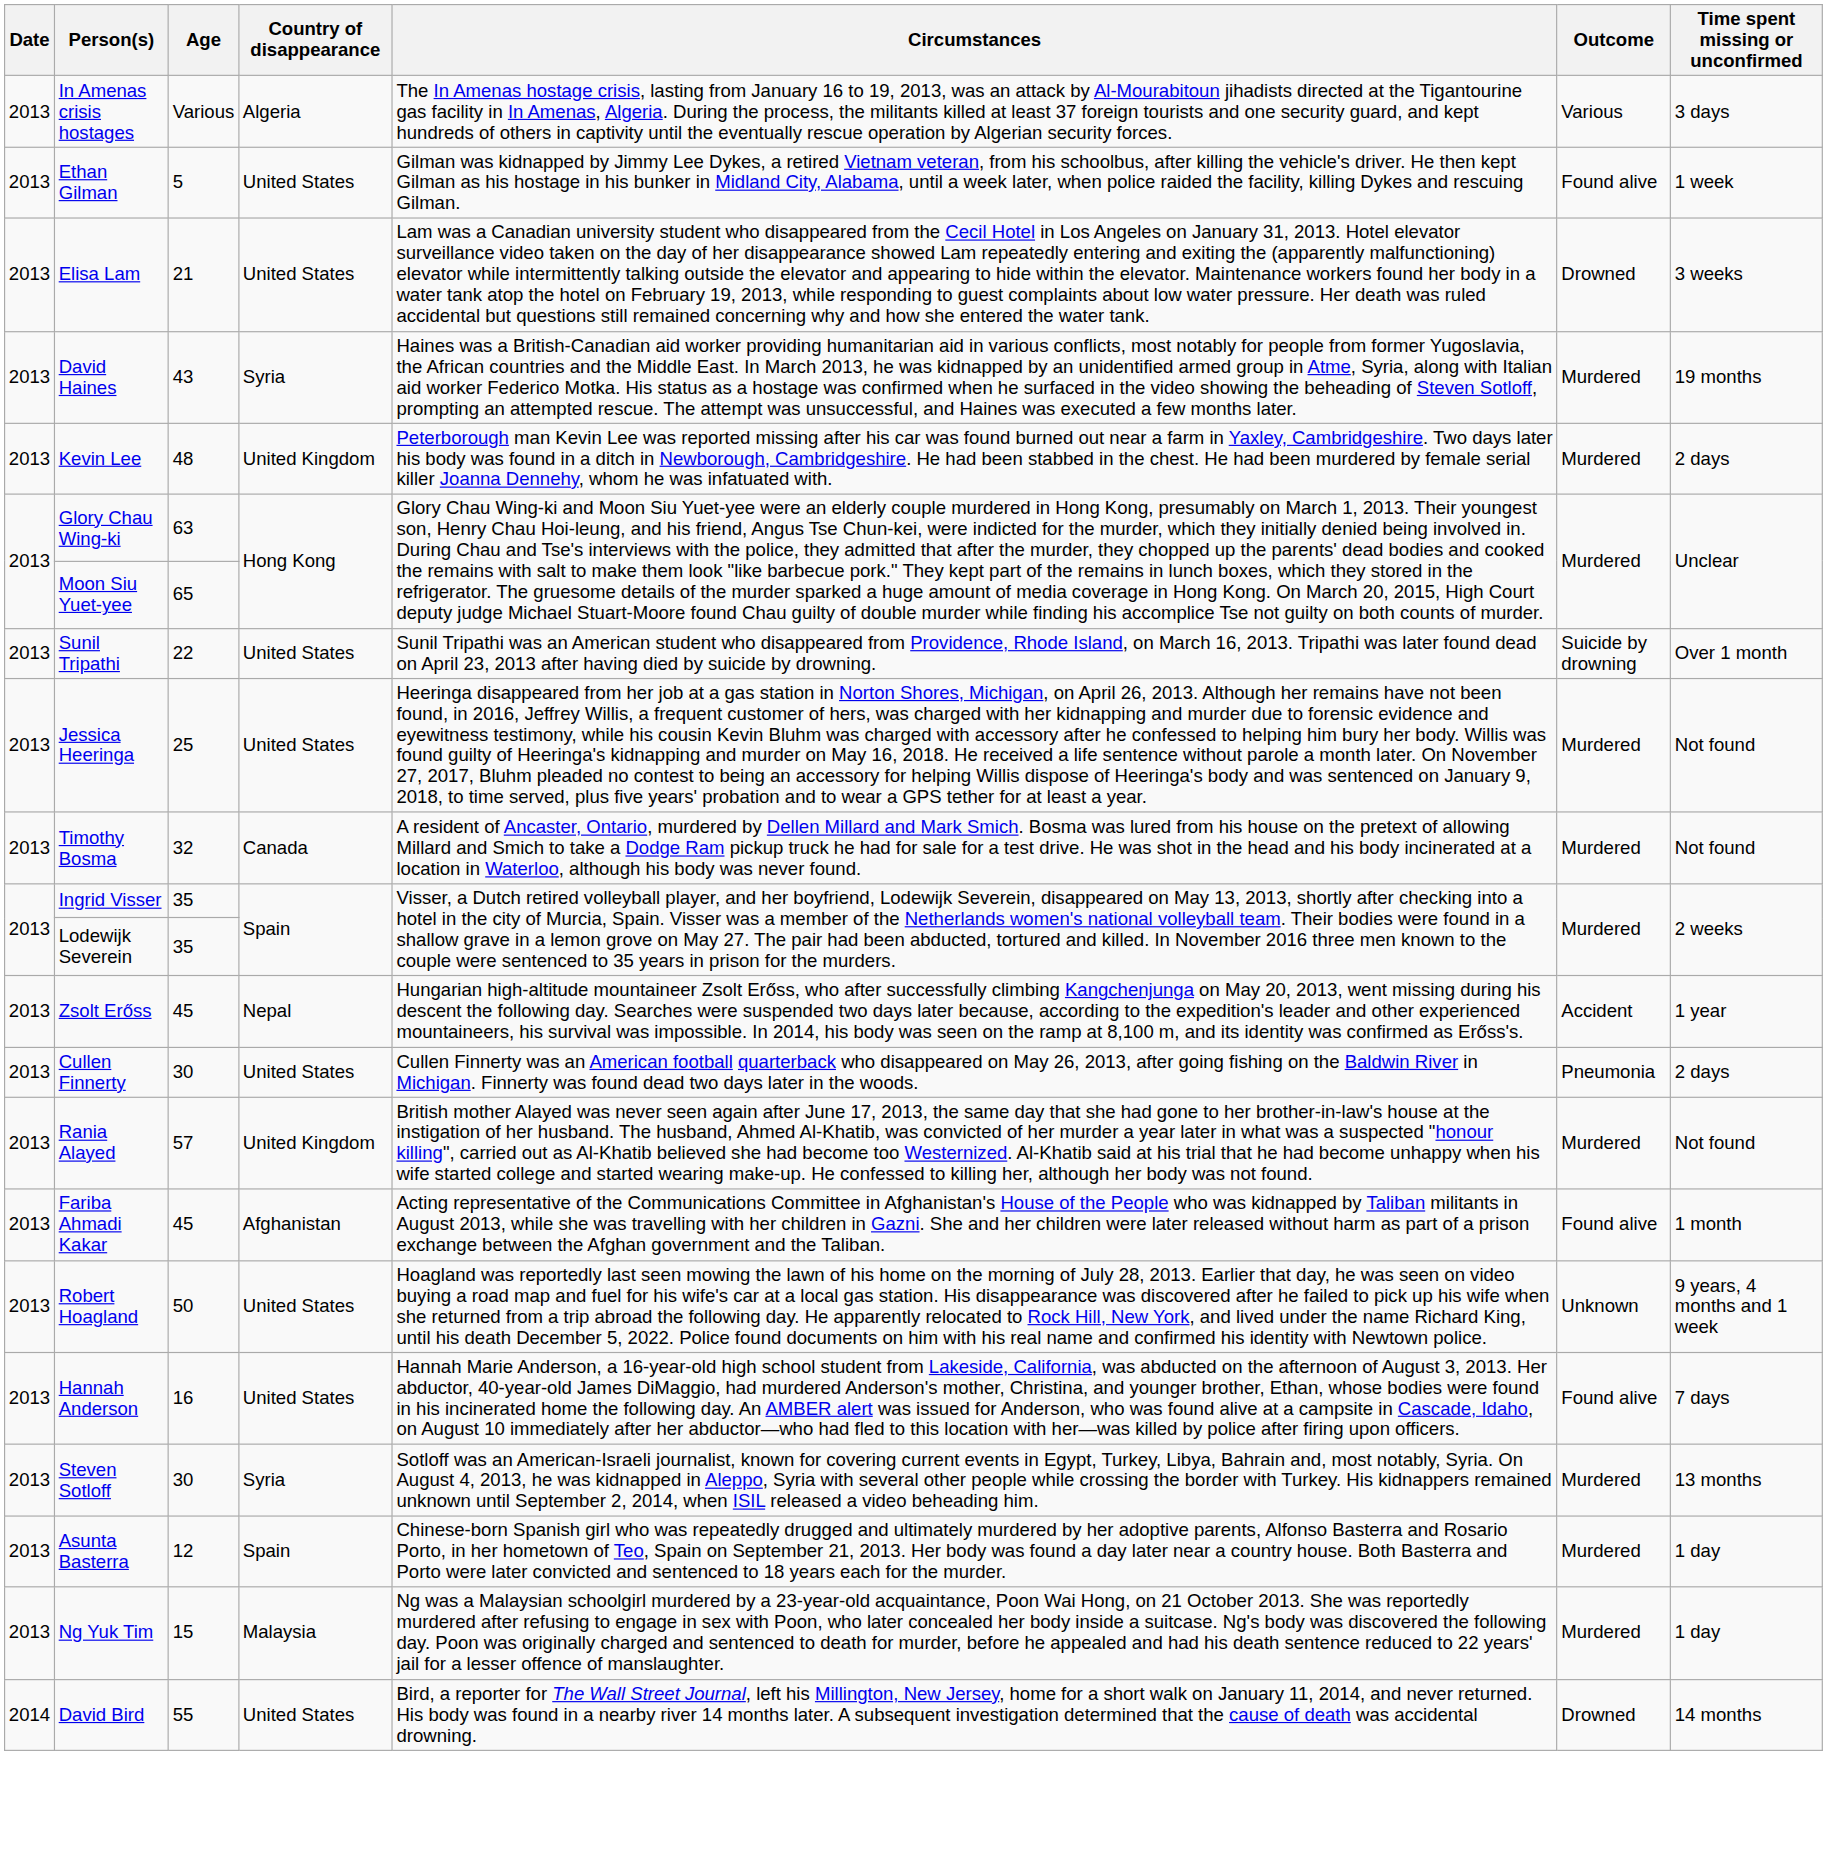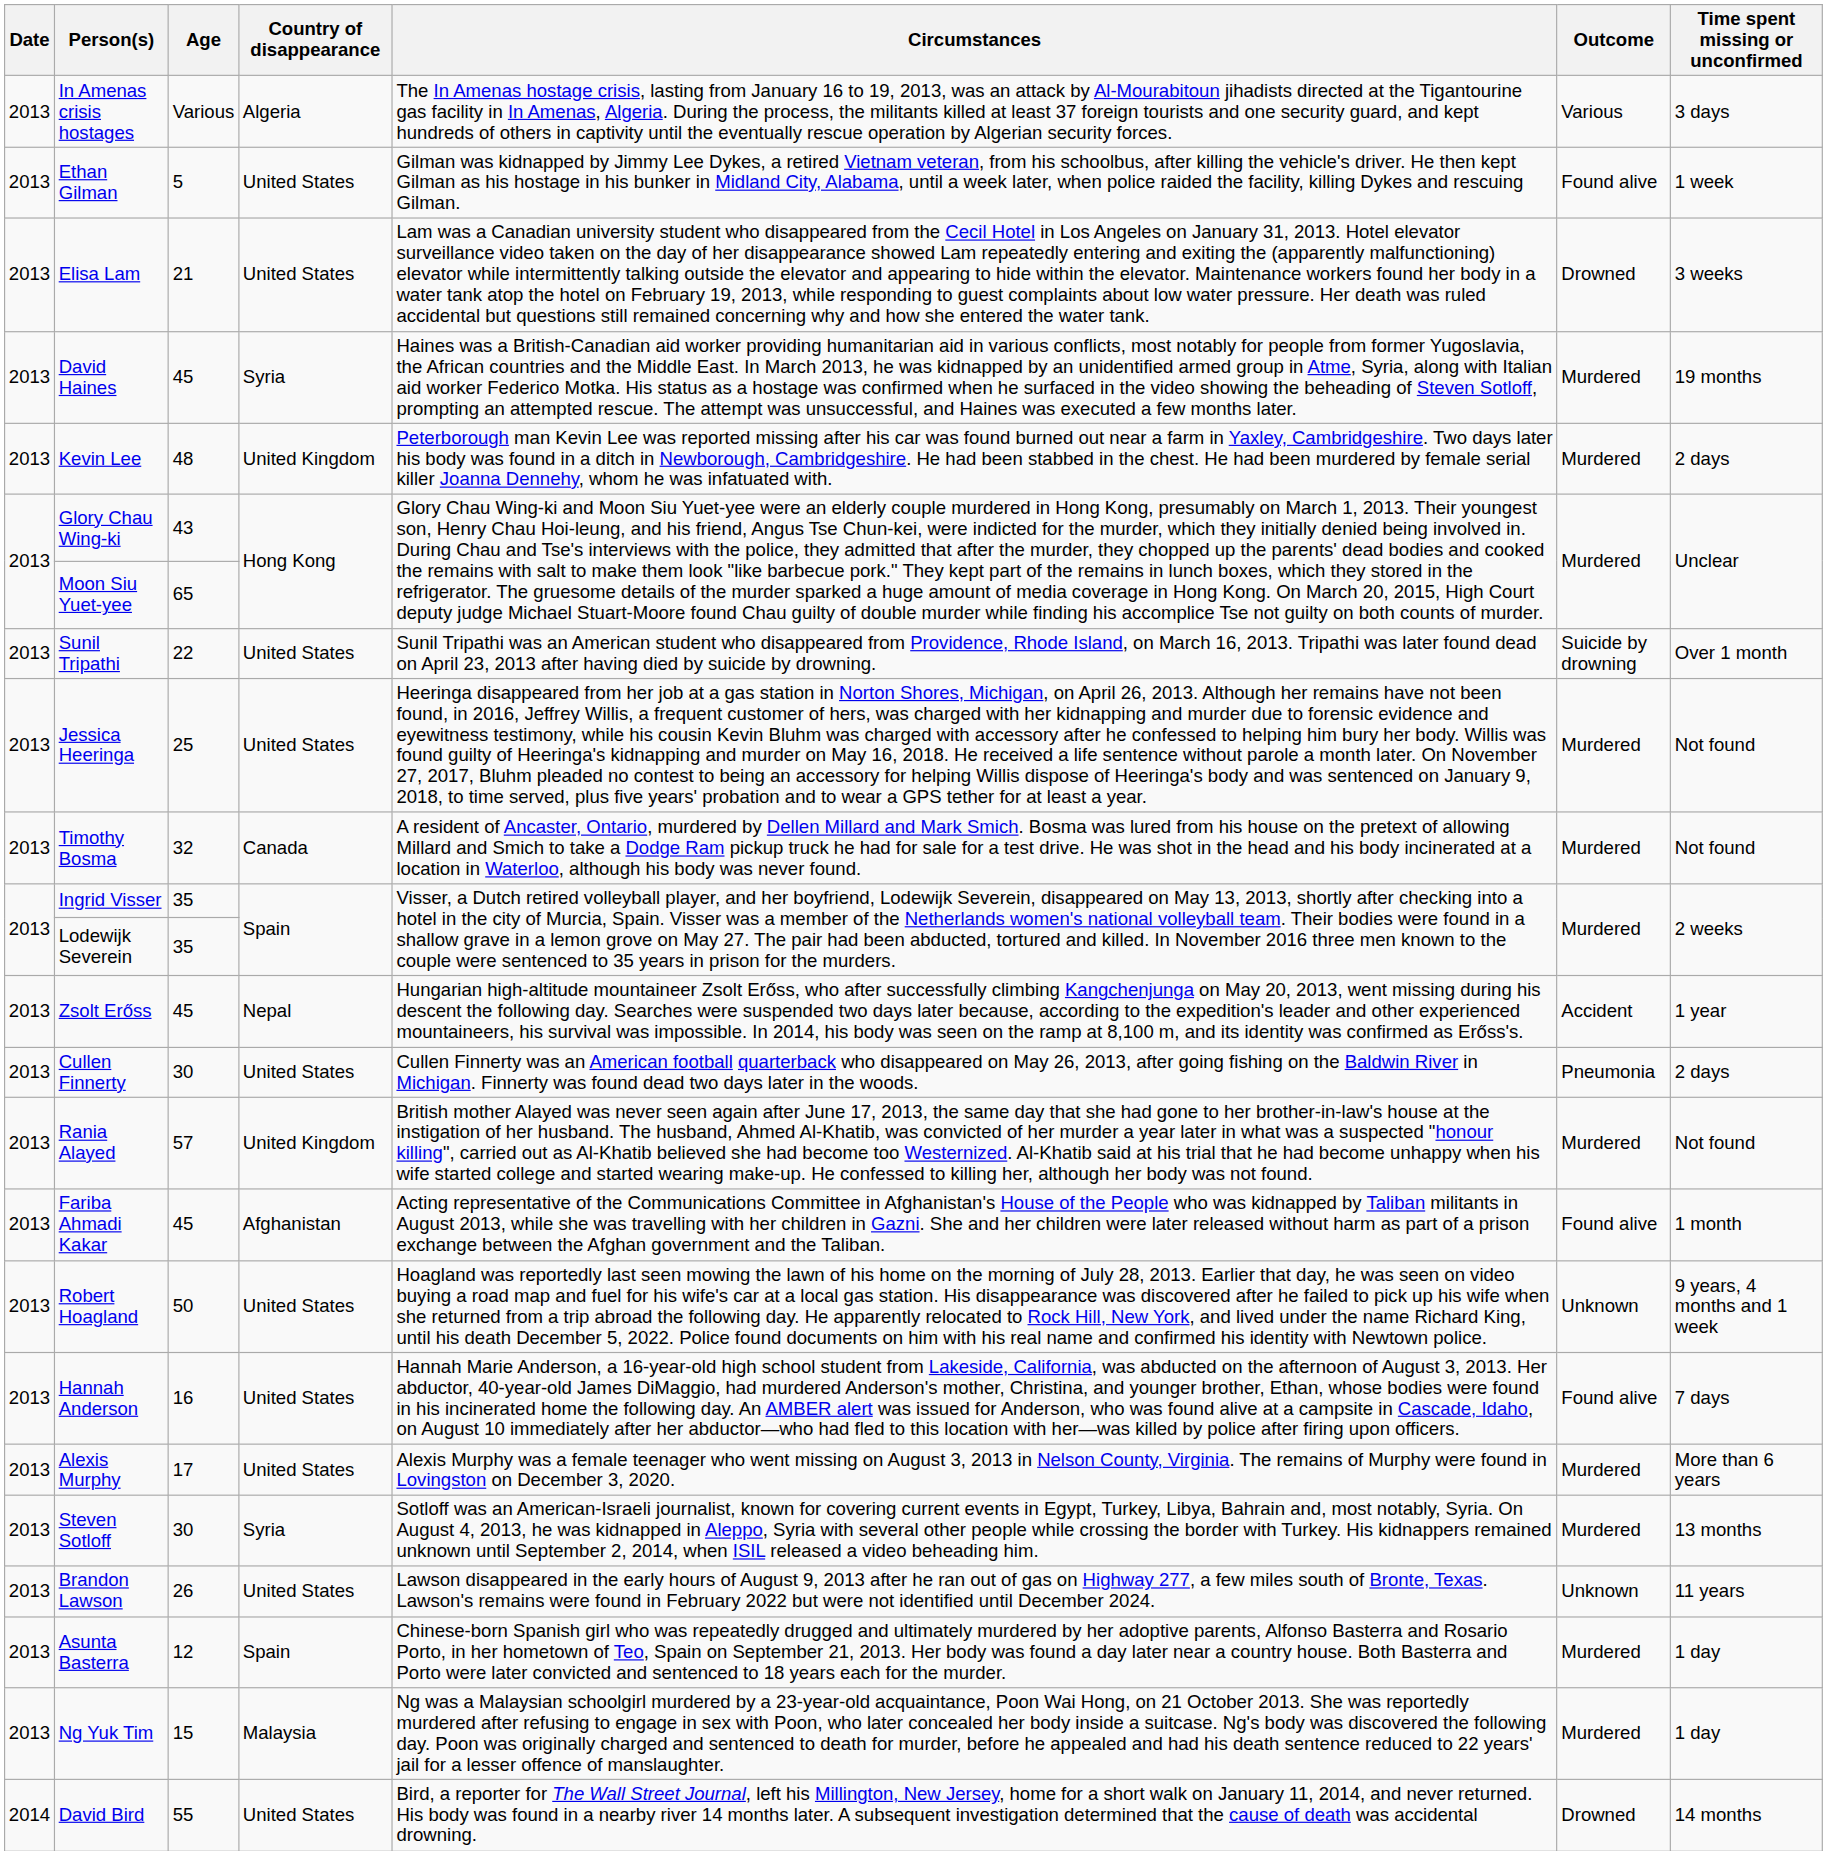David Haines | Age: 43 -> 45
Glory Chau Wing-ki | Age: 63 -> 43
+ row: 2013 | Alexis Murphy | 17 | United States | Alexis Murphy was a female teenager who went missing on August 3, 2013 in Nelson County, Virginia. The remains of Murphy were found in Lovingston on December 3, 2020. | Murdered | More than 6 years
+ row: 2013 | Brandon Lawson | 26 | United States | Lawson disappeared in the early hours of August 9, 2013 after he ran out of gas on Highway 277, a few miles south of Bronte, Texas. Lawson's remains were found in February 2022 but were not identified until December 2024. | Unknown | 11 years
